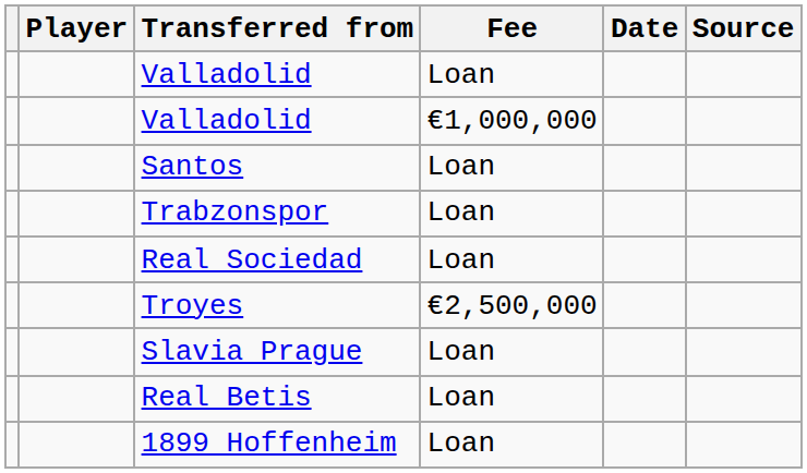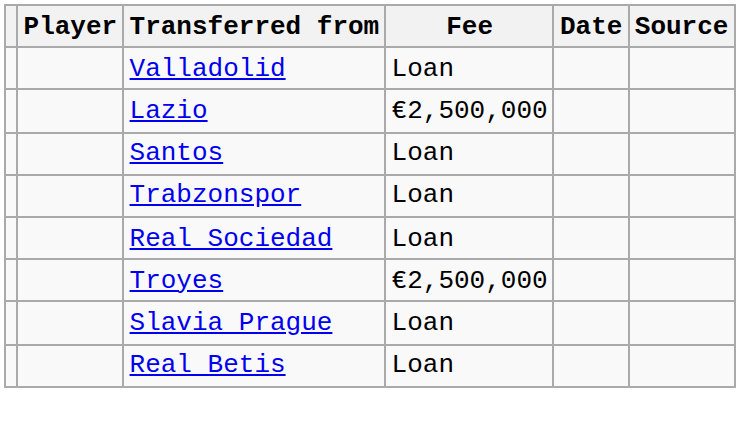- row: Valladolid | €1,000,000
+ row: Lazio | €2,500,000
- row: 1899 Hoffenheim | Loan
